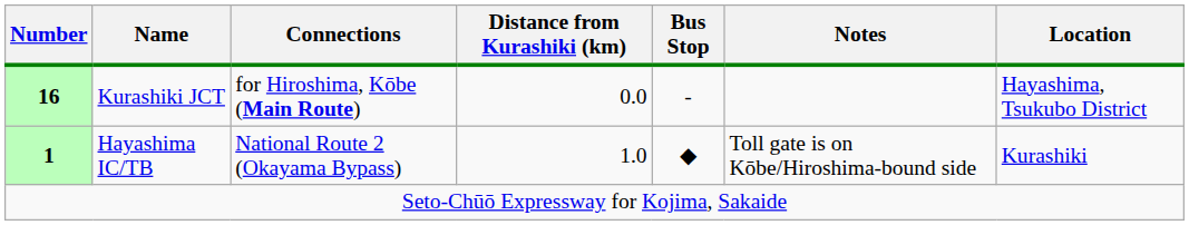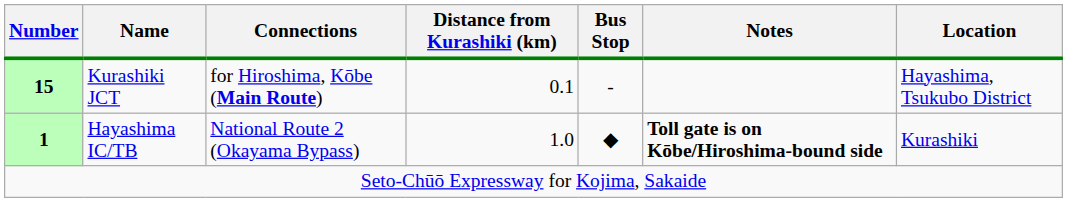Kurashiki JCT | Number: 16 -> 15
Kurashiki JCT | Distance from Kurashiki (km): 0.0 -> 0.1
Hayashima IC/TB | Notes: normal -> bold
